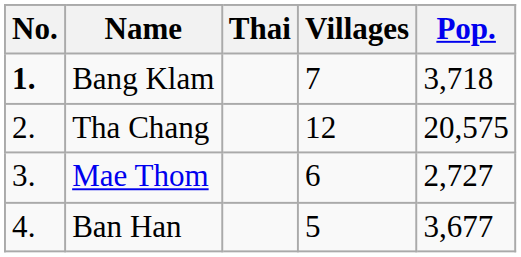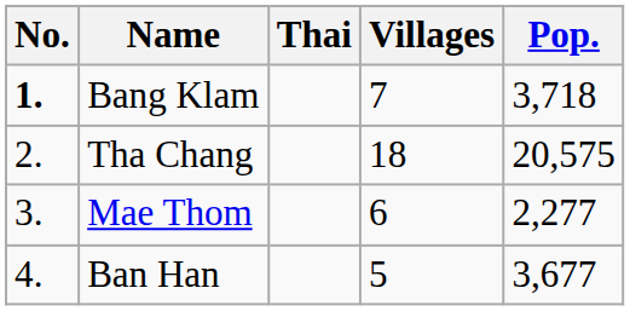Tha Chang | Villages: 12 -> 18
Mae Thom | Pop.: 2,727 -> 2,277
